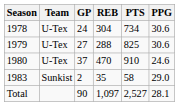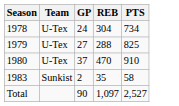- column: PPG | 30.6 | 30.6 | 24.6 | 29.0 | 28.1
